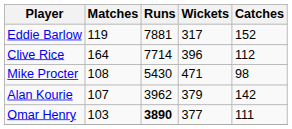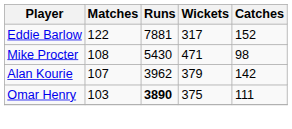Eddie Barlow | Matches: 119 -> 122
- row: Clive Rice | 164 | 7714 | 396 | 112
Omar Henry | Wickets: 377 -> 375
